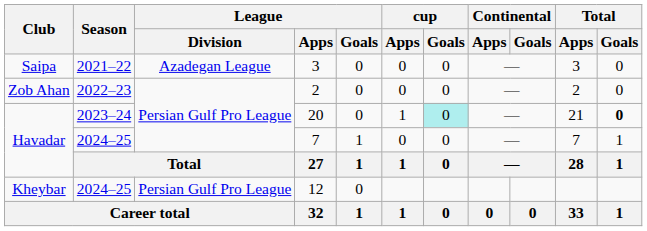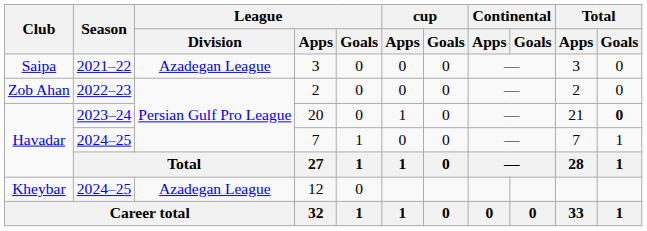20 | cup / Goals: paleturquoise background -> no background
12 | League / Division: Persian Gulf Pro League -> Azadegan League
